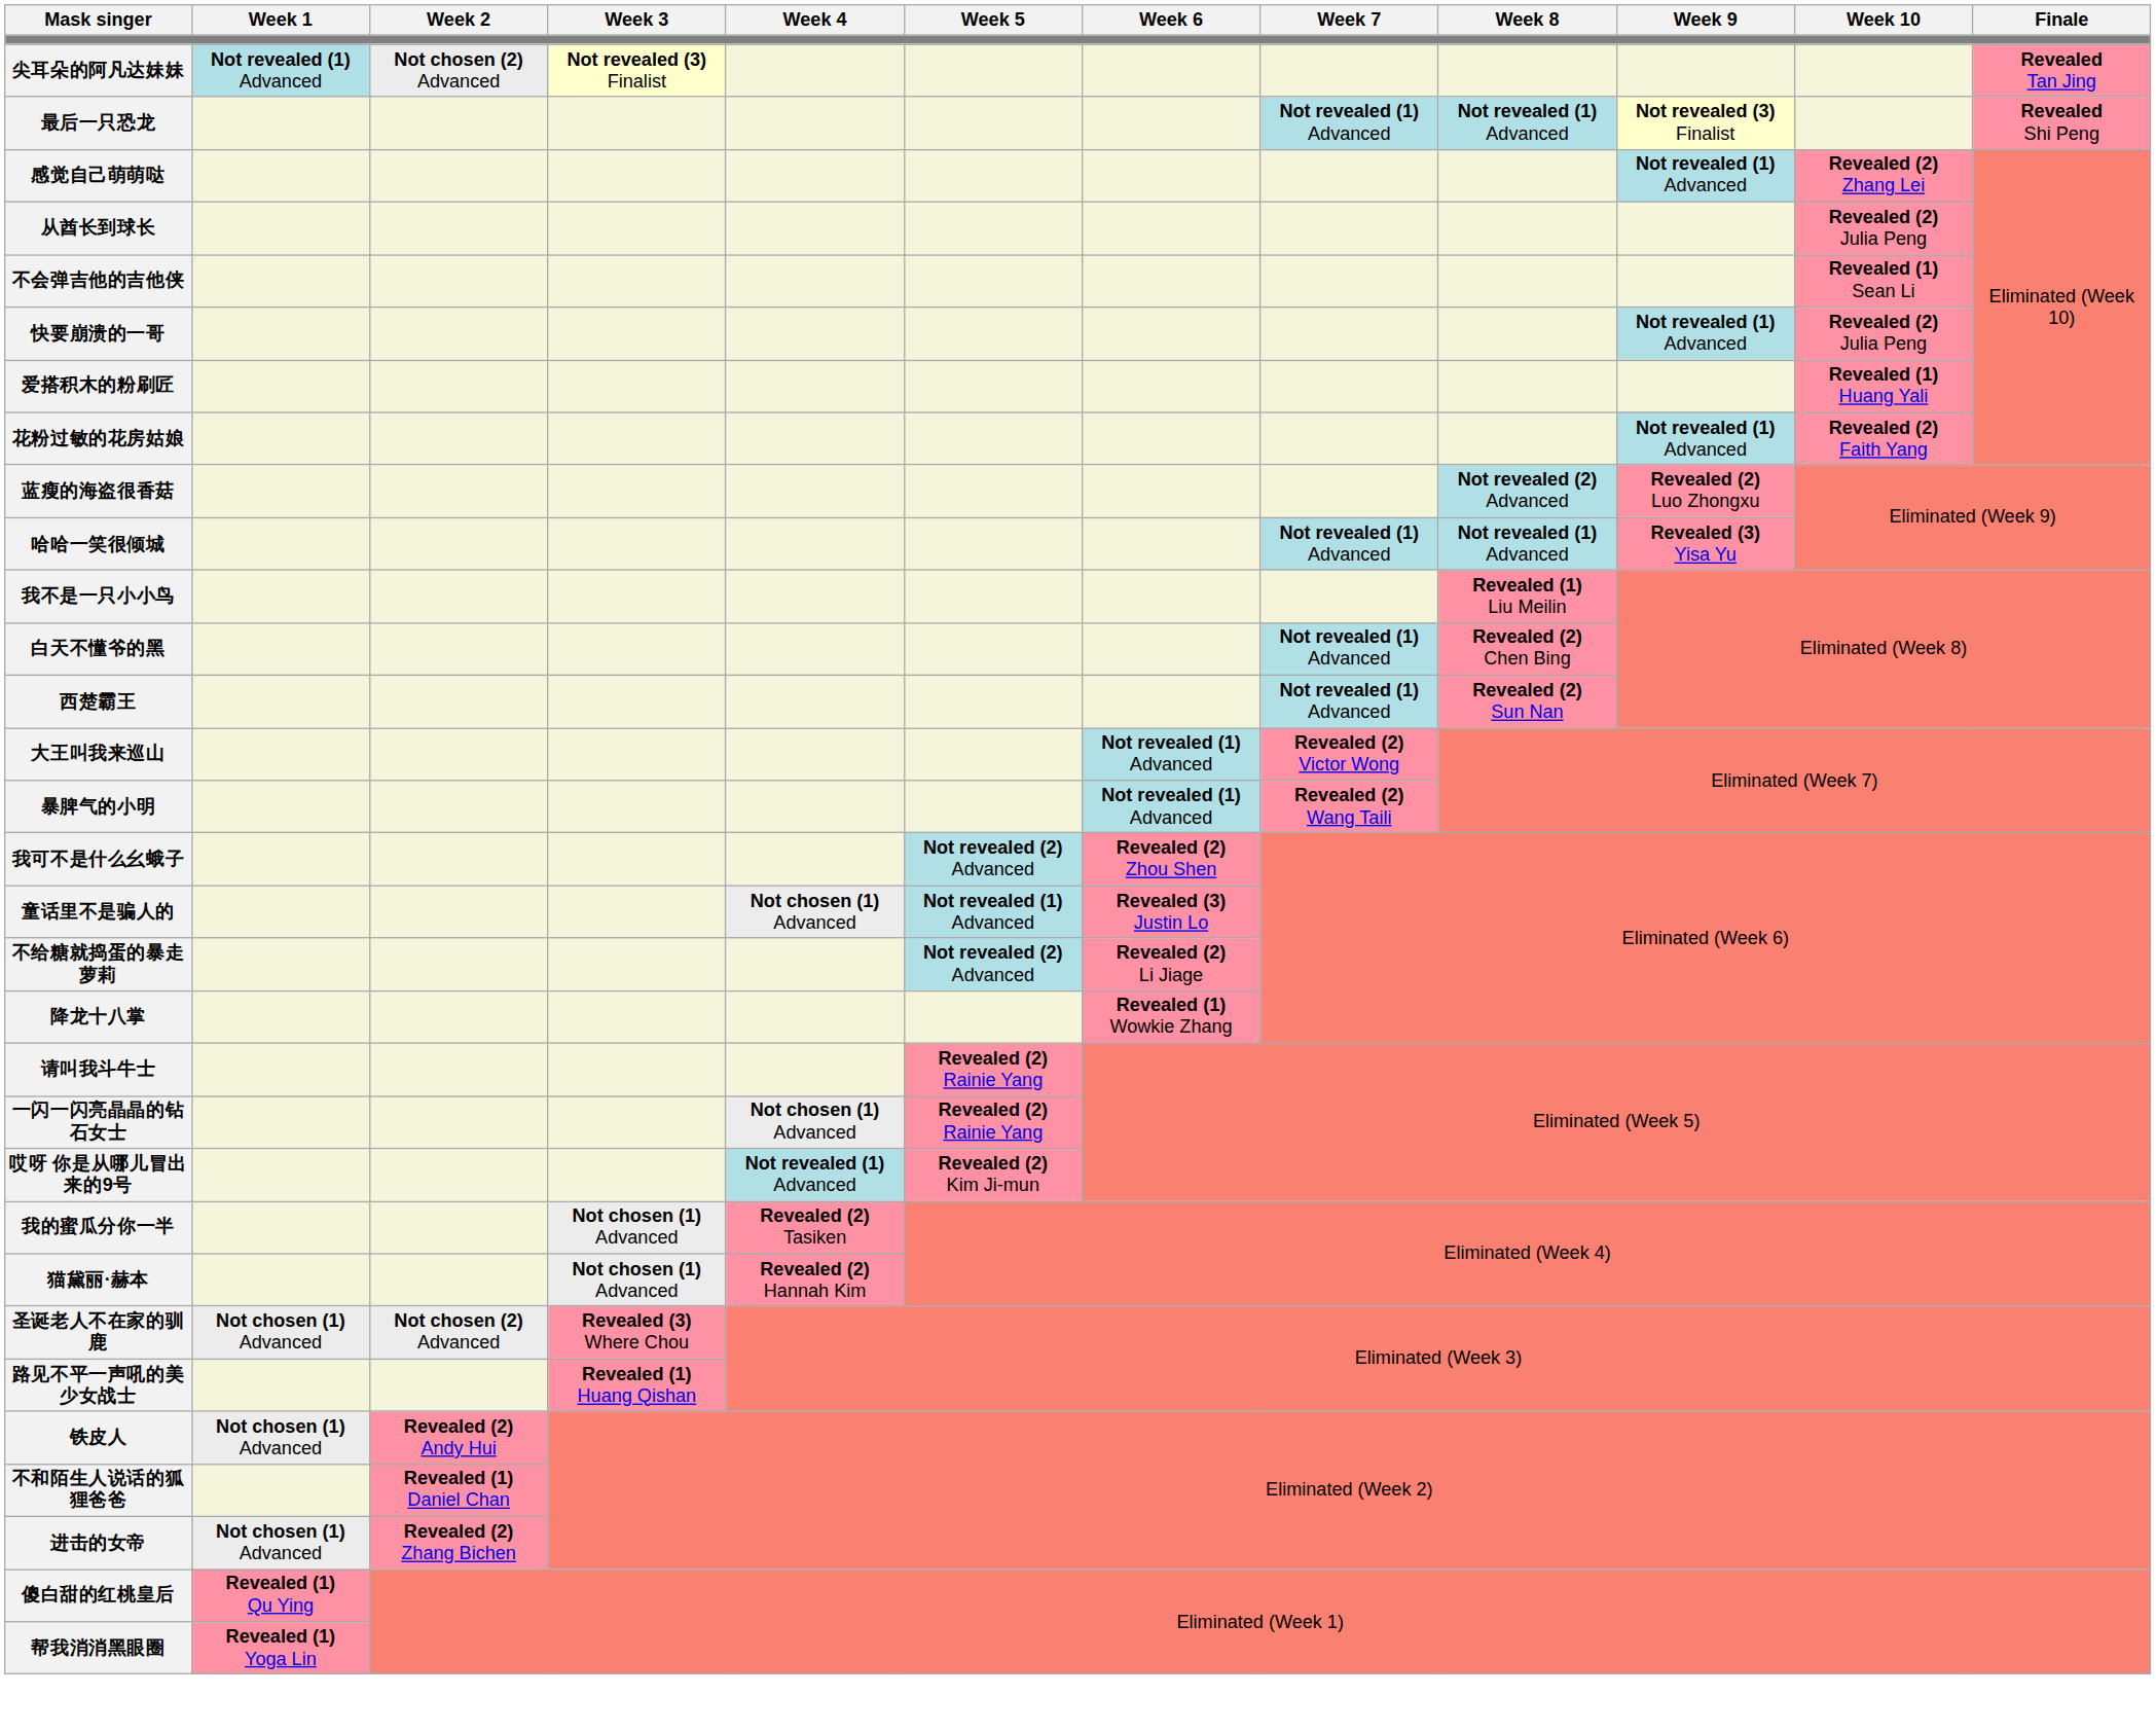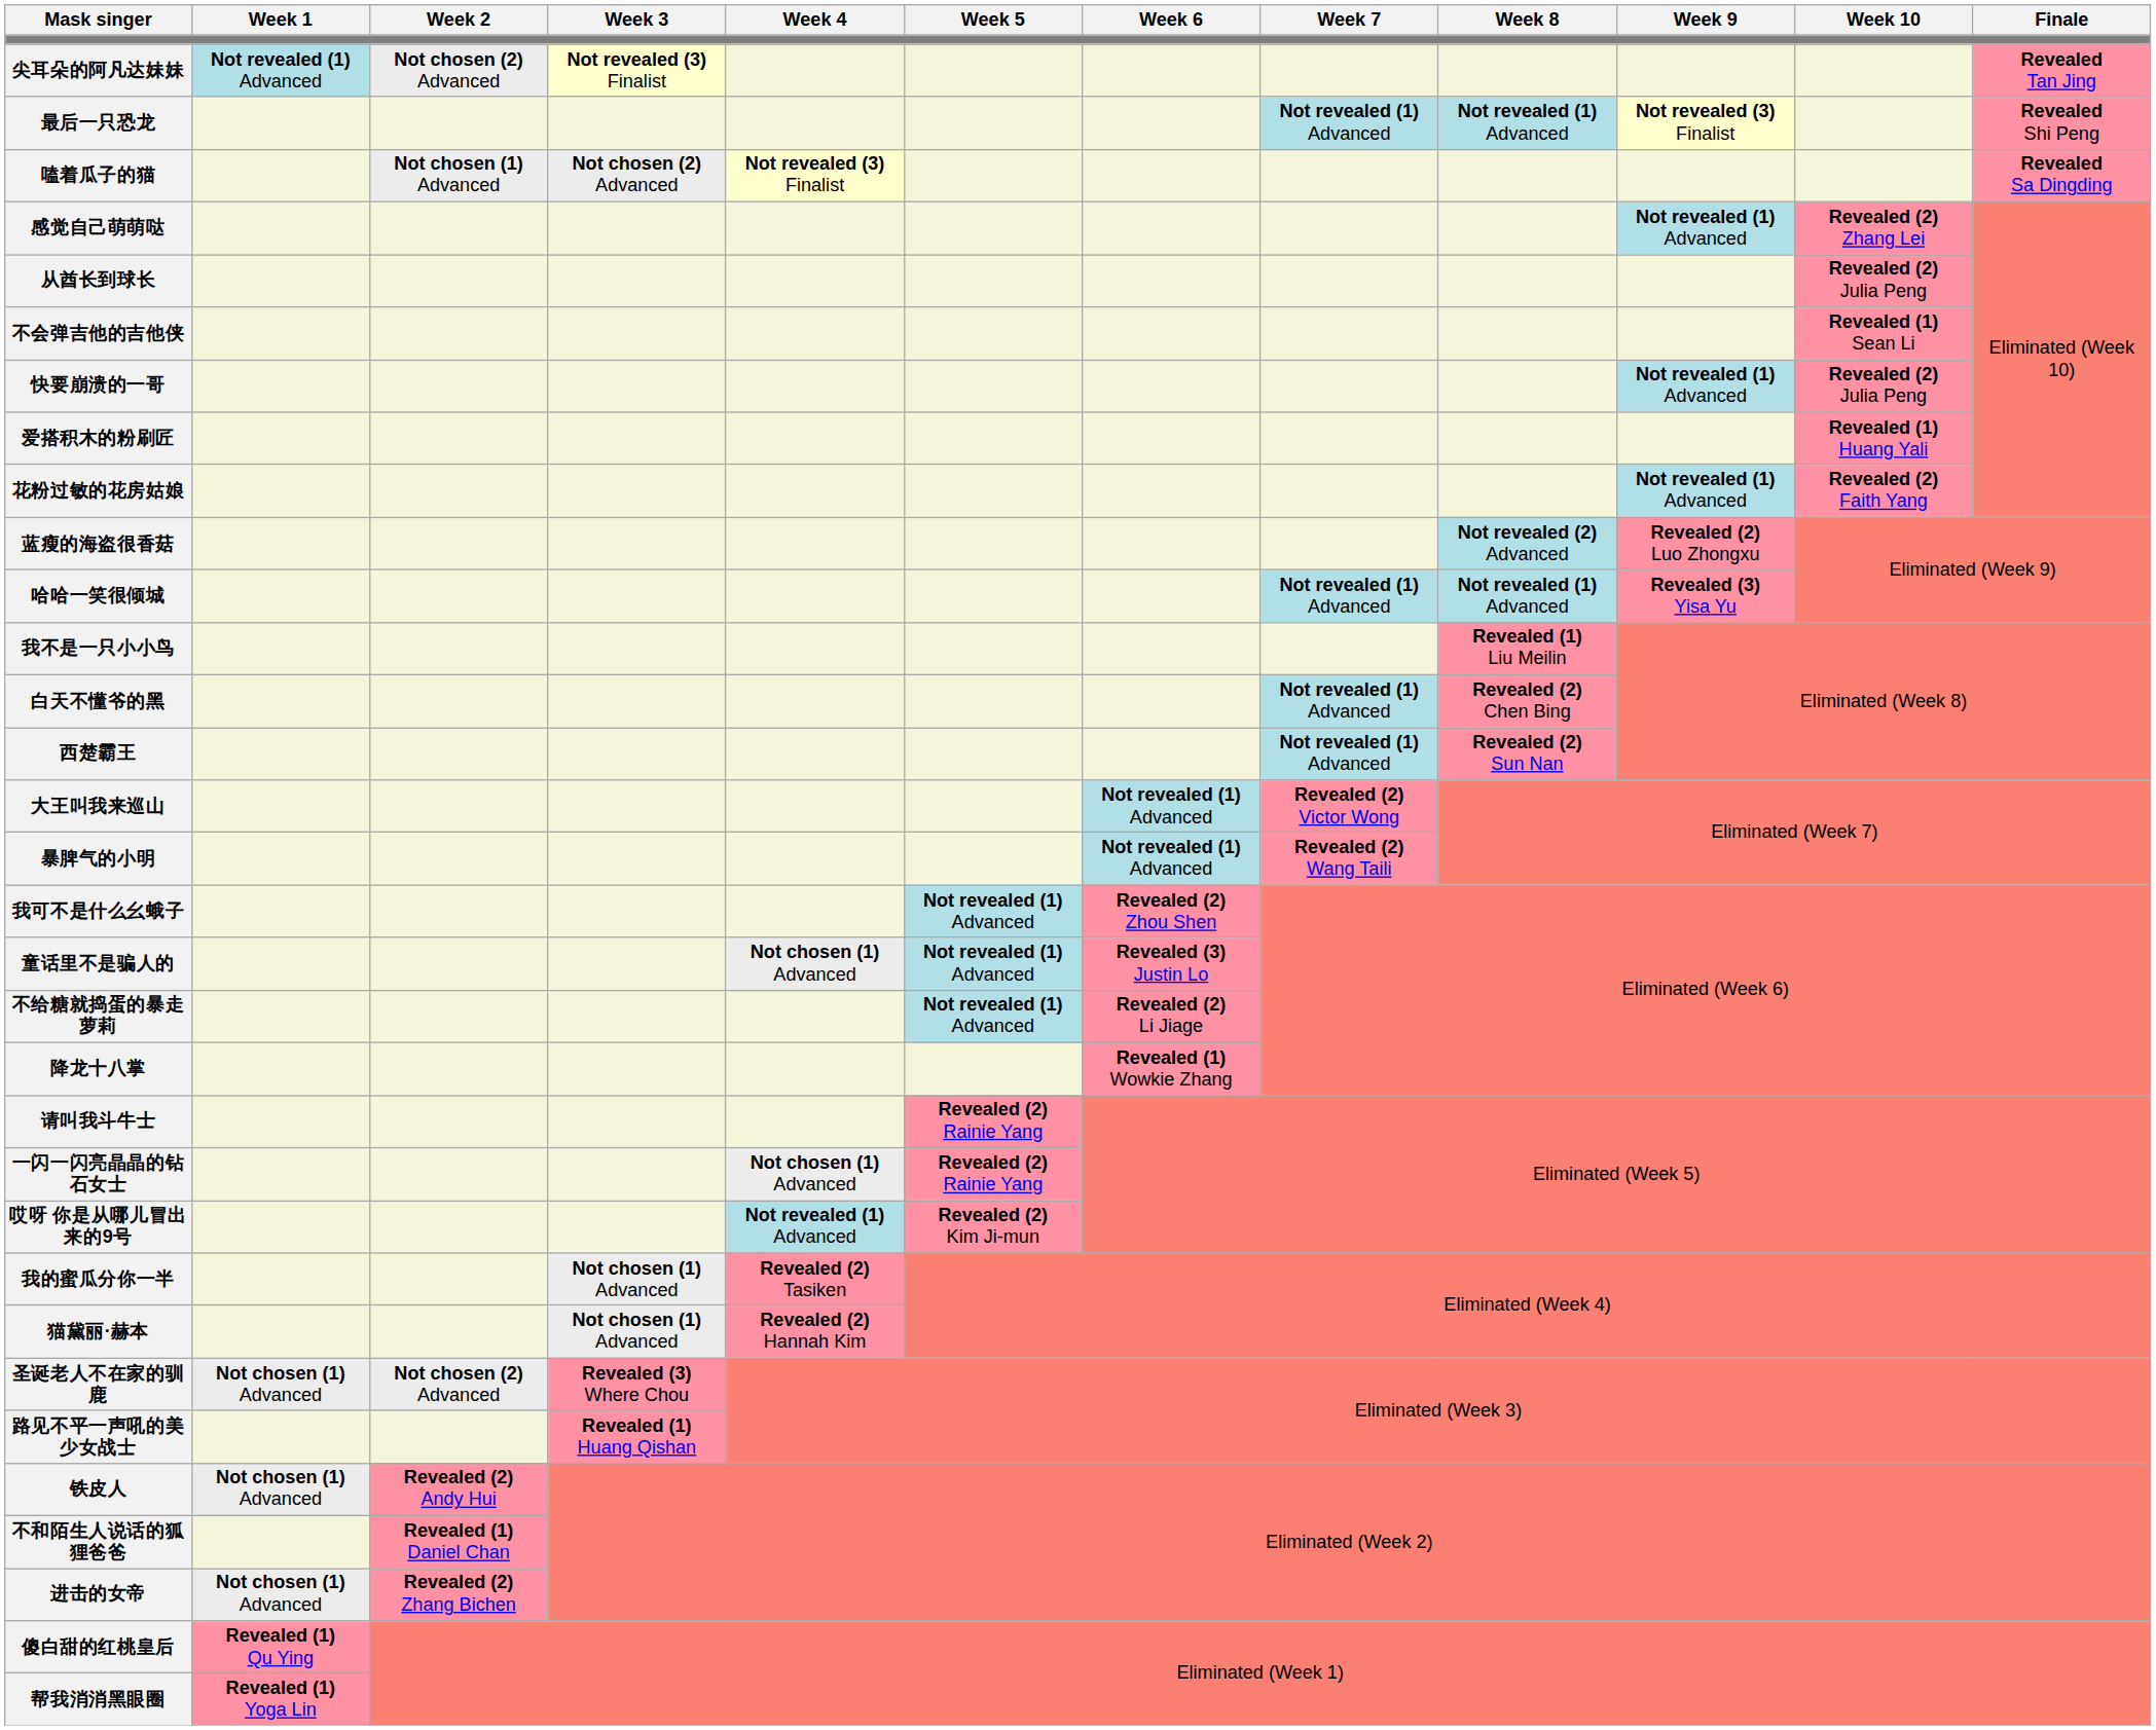+ row: 嗑着瓜子的猫 | Not chosen (1) Advanced | Not chosen (2) Advanced | Not revealed (3) Finalist | Revealed Sa Dingding
我可不是什么幺蛾子 | Week 5: Not revealed (2) Advanced -> Not revealed (1) Advanced
不给糖就捣蛋的暴走萝莉 | Week 5: Not revealed (2) Advanced -> Not revealed (1) Advanced
